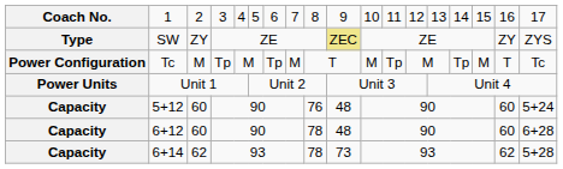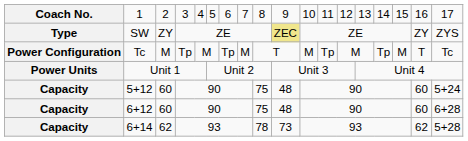5+12 | column 9: 76 -> 75
6+12 | column 9: 78 -> 75
